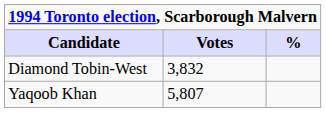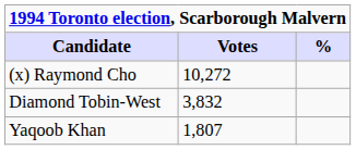+ row: (x) Raymond Cho | 10,272
Yaqoob Khan | Votes: 5,807 -> 1,807
